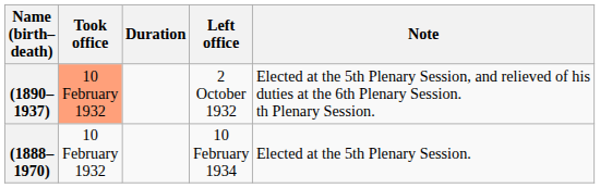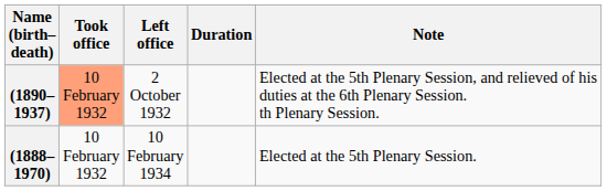columns swapped: Left office <-> Duration
